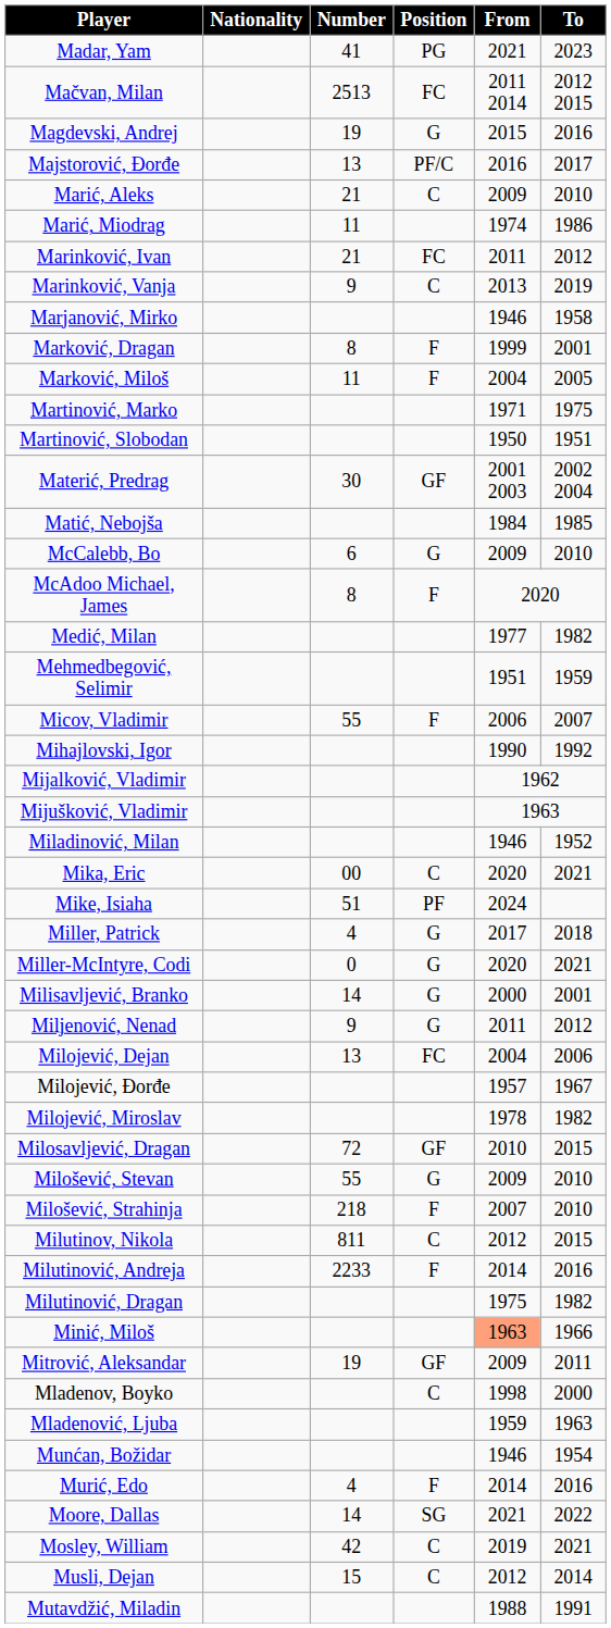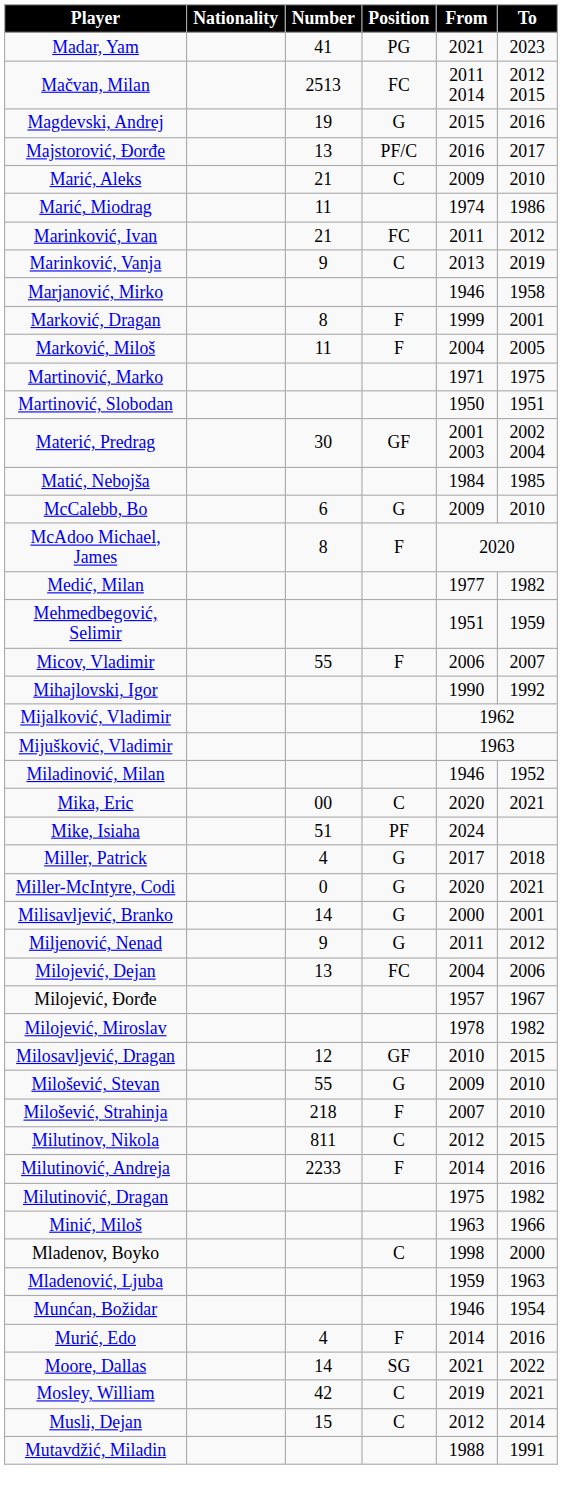Milosavljević, Dragan | Number: 72 -> 12
Minić, Miloš | From: lightsalmon background -> no background
- row: Mitrović, Aleksandar | 19 | GF | 2009 | 2011
